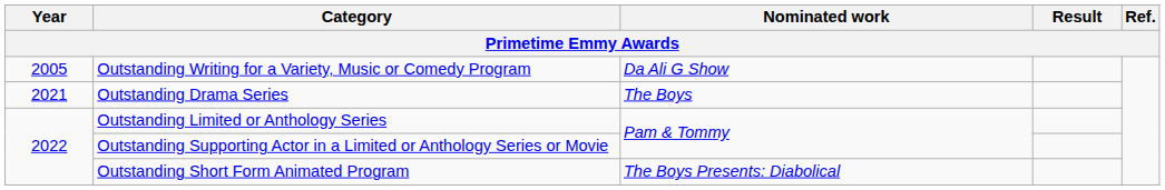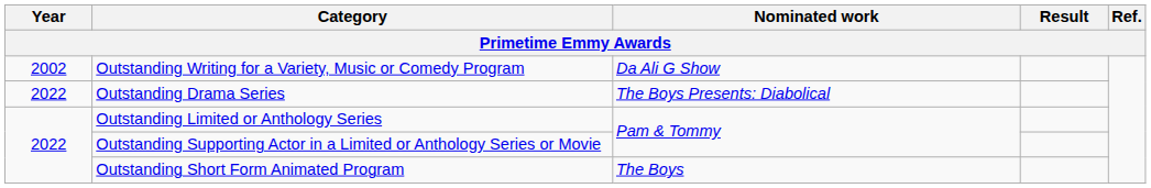Outstanding Writing for a Variety, Music or Comedy Program | Year: 2005 -> 2002
Outstanding Drama Series | Year: 2021 -> 2022
Outstanding Drama Series | Nominated work: The Boys -> The Boys Presents: Diabolical
Outstanding Short Form Animated Program | Nominated work: The Boys Presents: Diabolical -> The Boys
